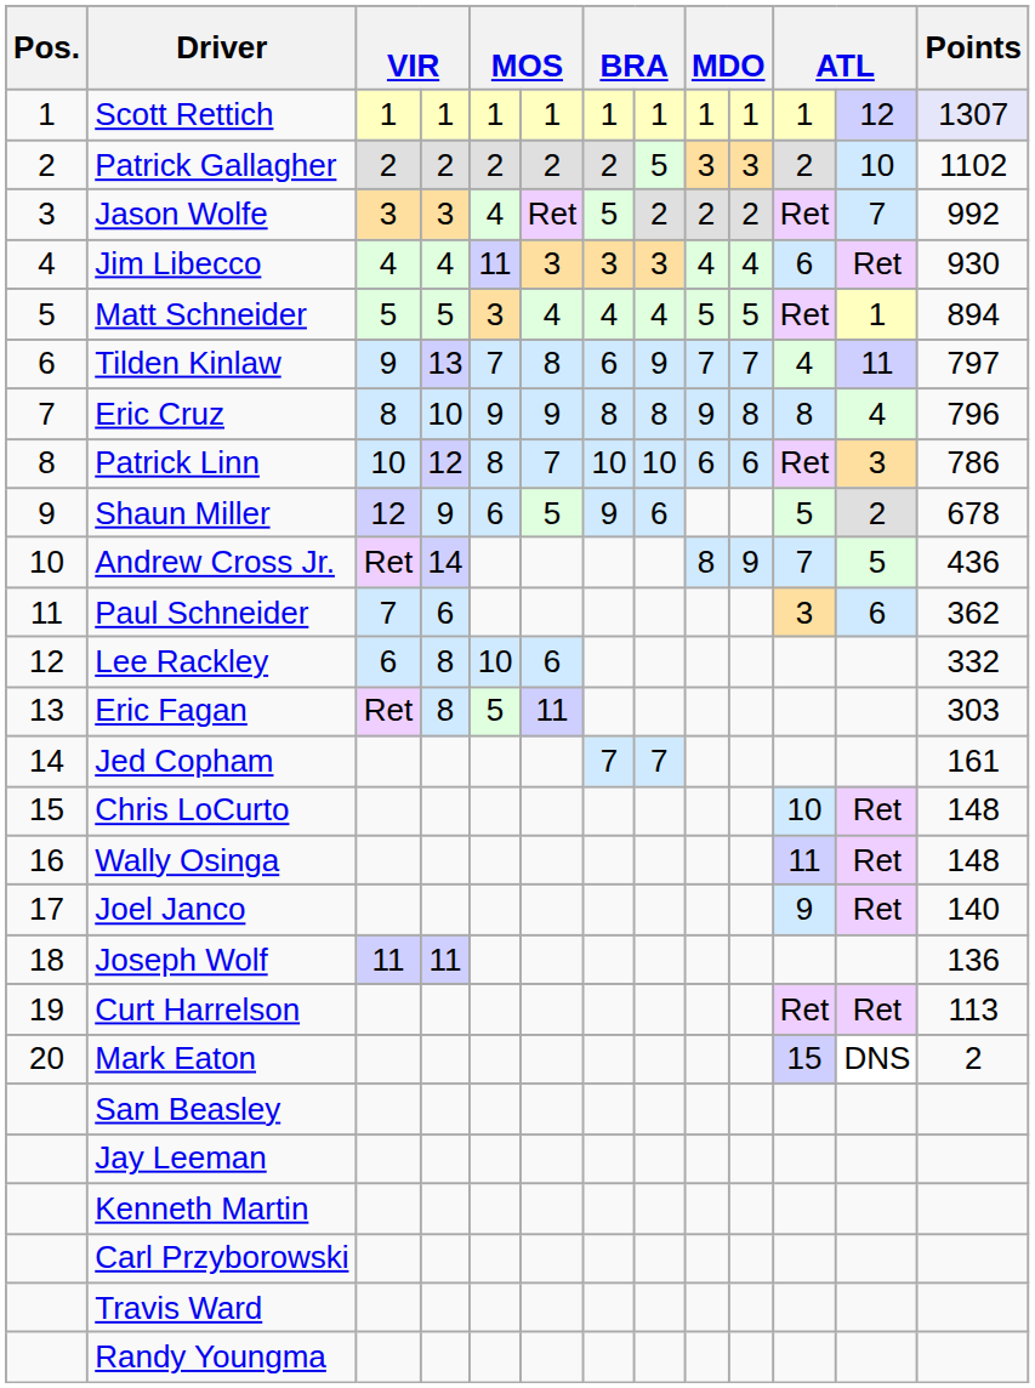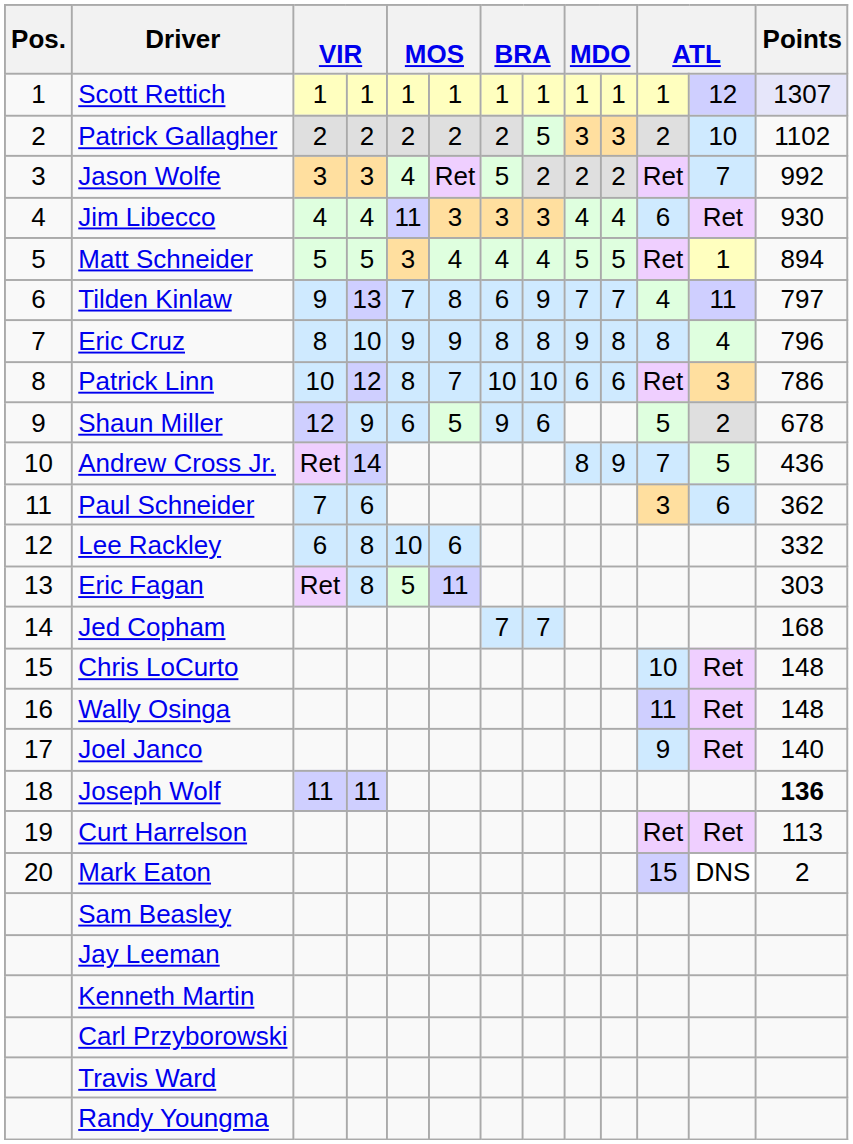Jed Copham | Points: 161 -> 168
Joseph Wolf | Points: normal -> bold
